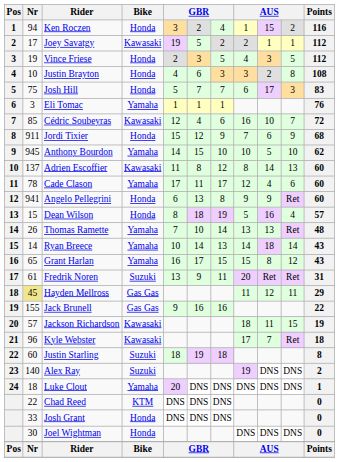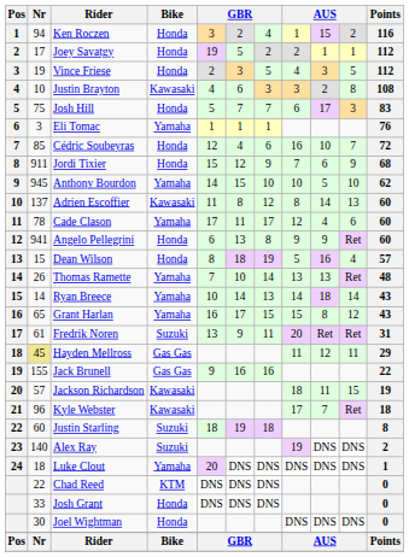Joey Savatgy | Bike: Kawasaki -> Honda
Justin Brayton | Bike: Honda -> Kawasaki
Cédric Soubeyras | Bike: Kawasaki -> Honda
